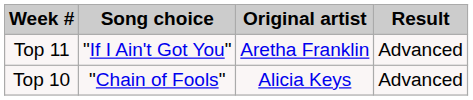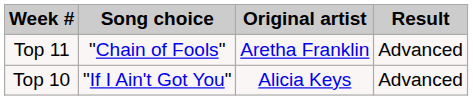Top 11 | Song choice: "If I Ain't Got You" -> "Chain of Fools"
Top 10 | Song choice: "Chain of Fools" -> "If I Ain't Got You"
